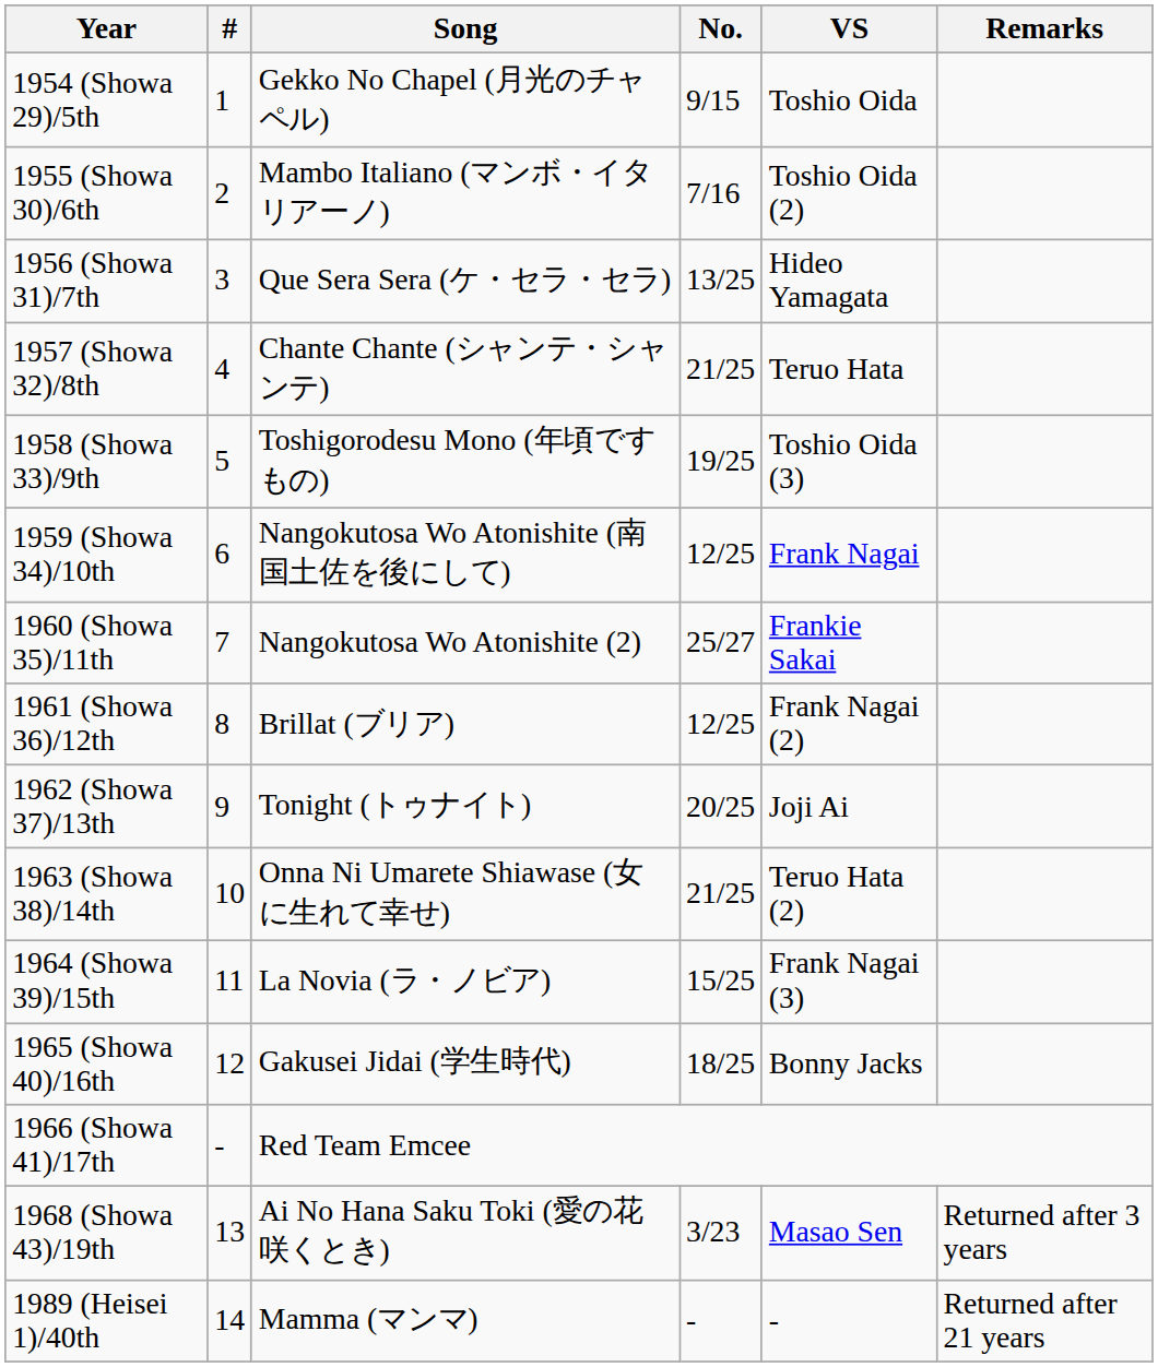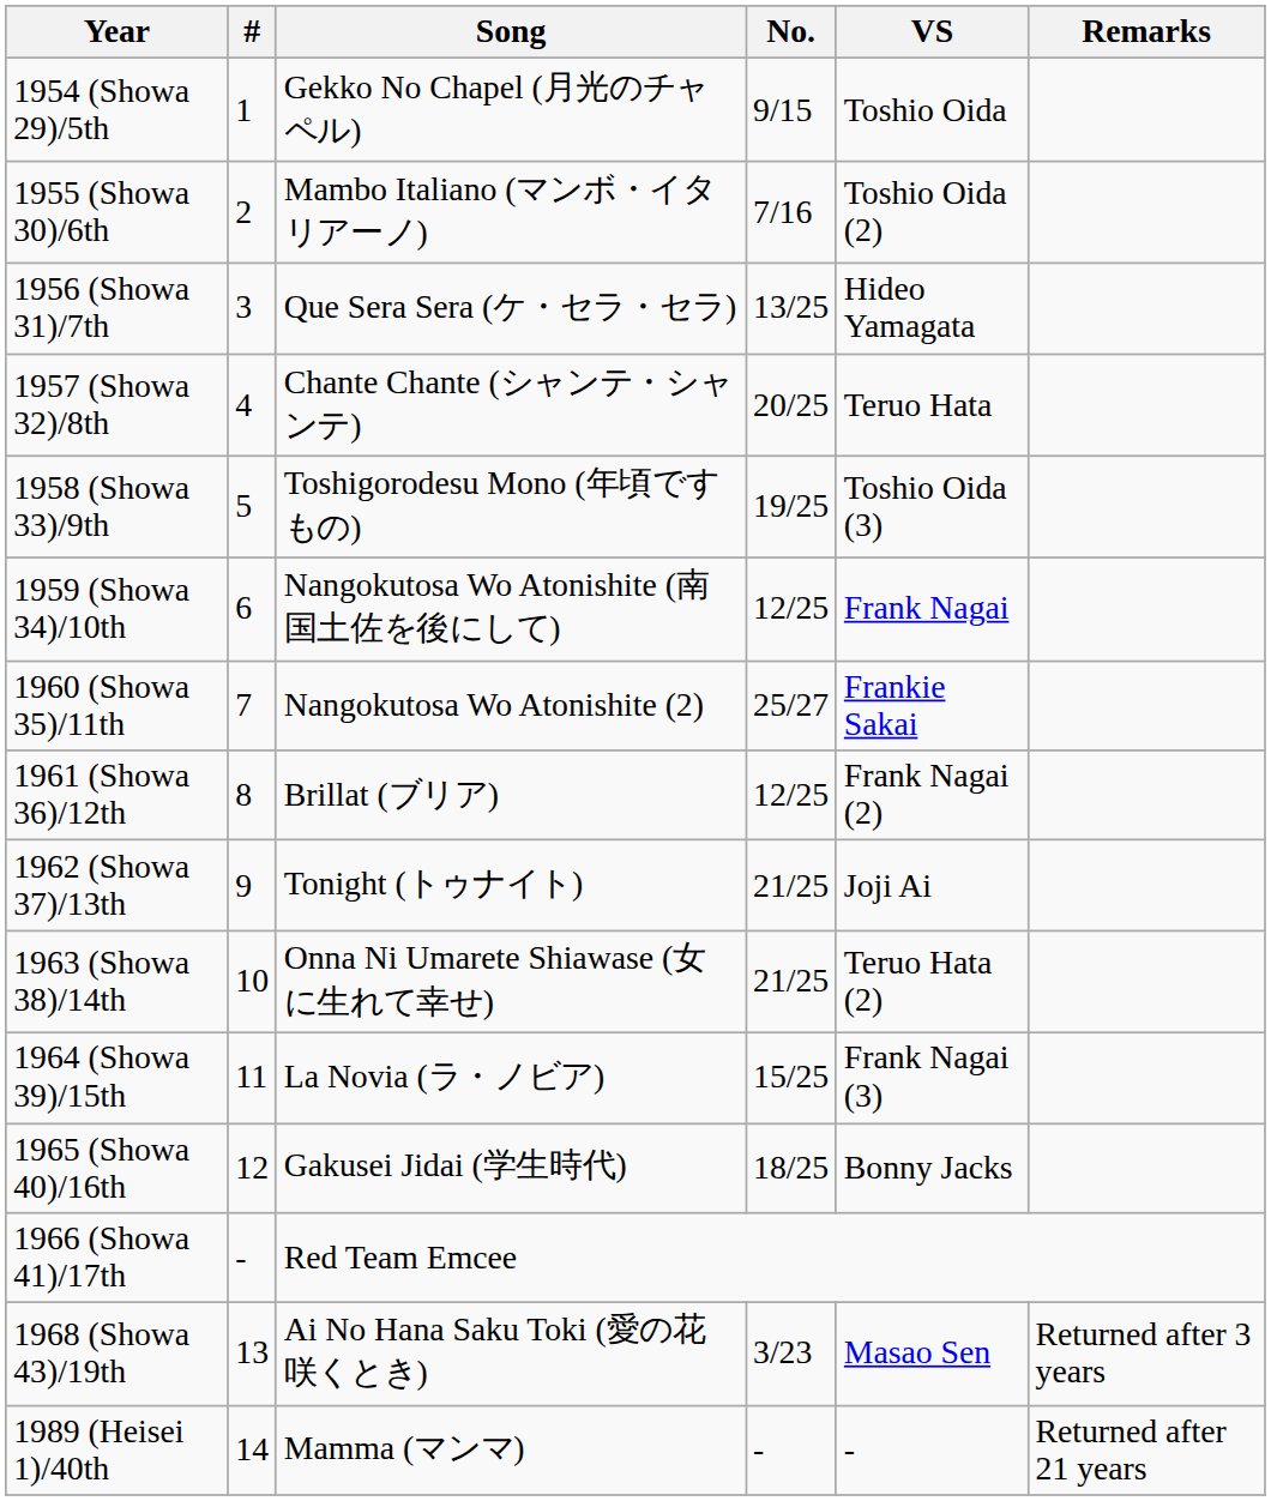1957 (Showa 32)/8th | No.: 21/25 -> 20/25
1962 (Showa 37)/13th | No.: 20/25 -> 21/25
